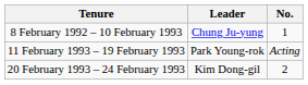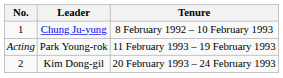columns swapped: No. <-> Tenure
